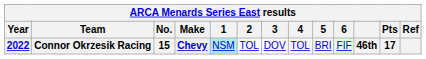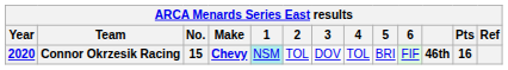Connor Okrzesik Racing | Year: 2022 -> 2020
Connor Okrzesik Racing | Pts: 17 -> 16
